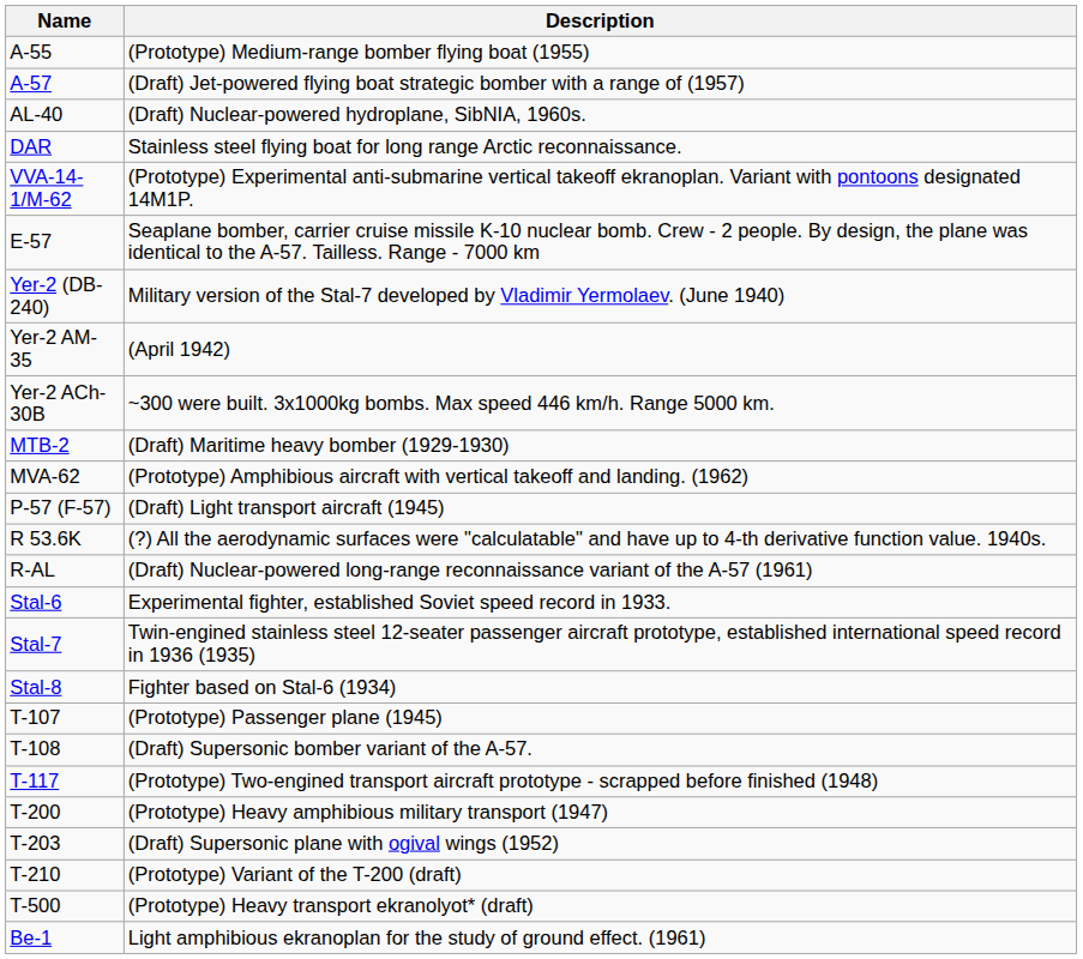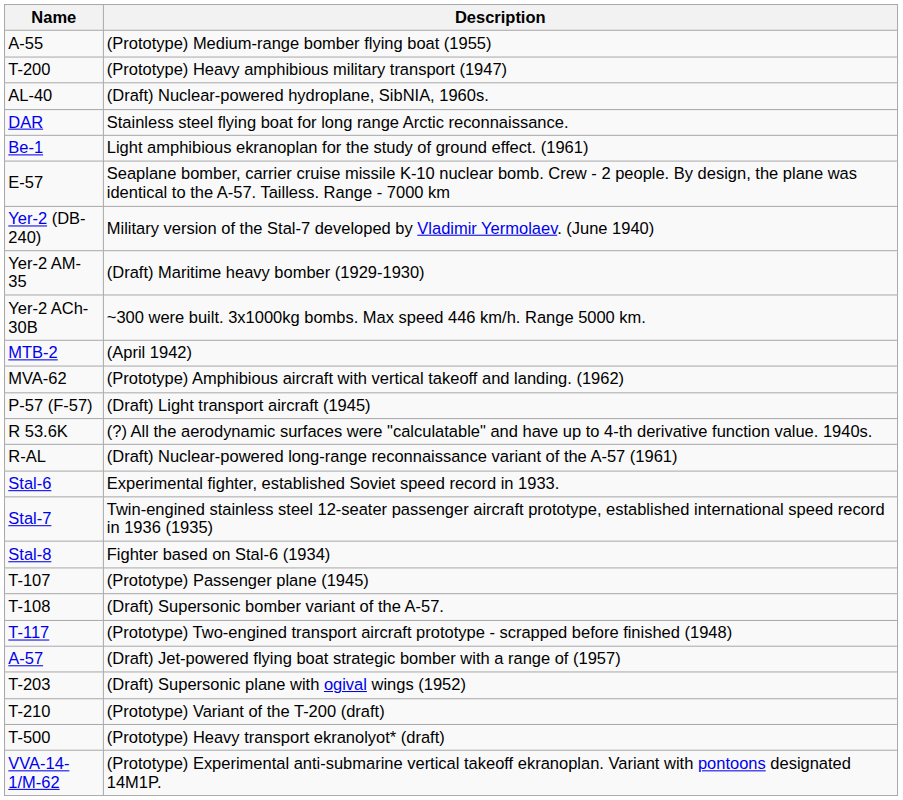rows swapped: A-57 <-> T-200
rows swapped: Be-1 <-> VVA-14-1/M-62
Yer-2 AM-35 | Description: (April 1942) -> (Draft) Maritime heavy bomber (1929-1930)
MTB-2 | Description: (Draft) Maritime heavy bomber (1929-1930) -> (April 1942)
